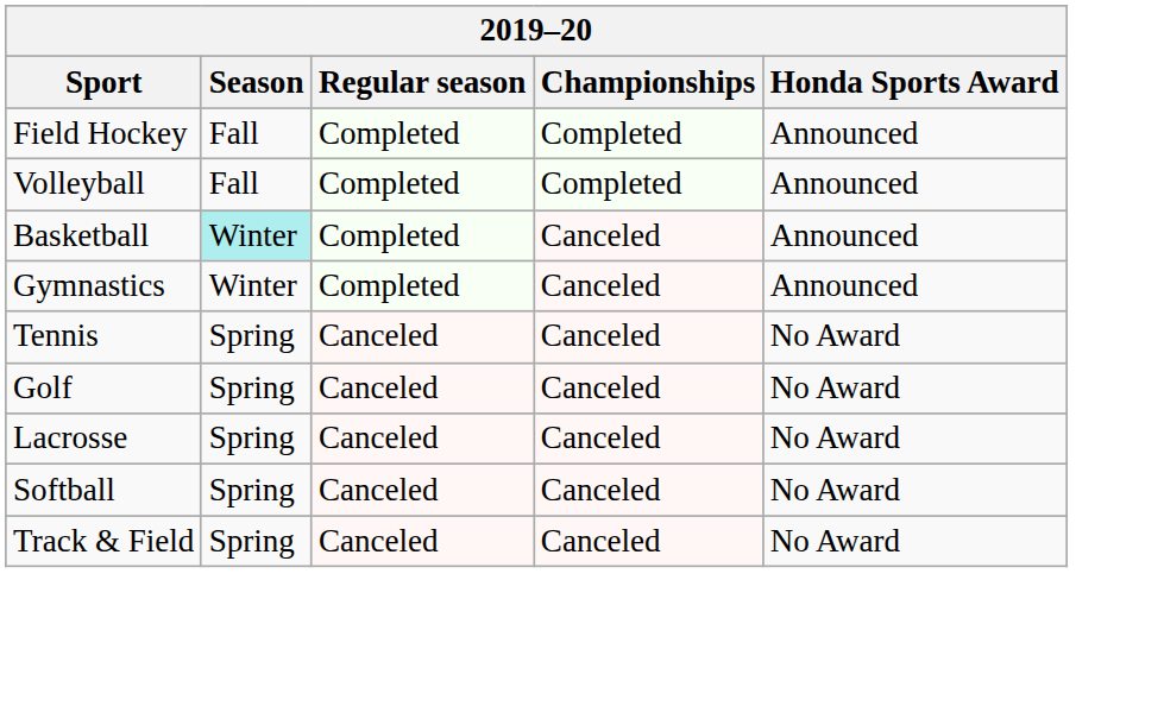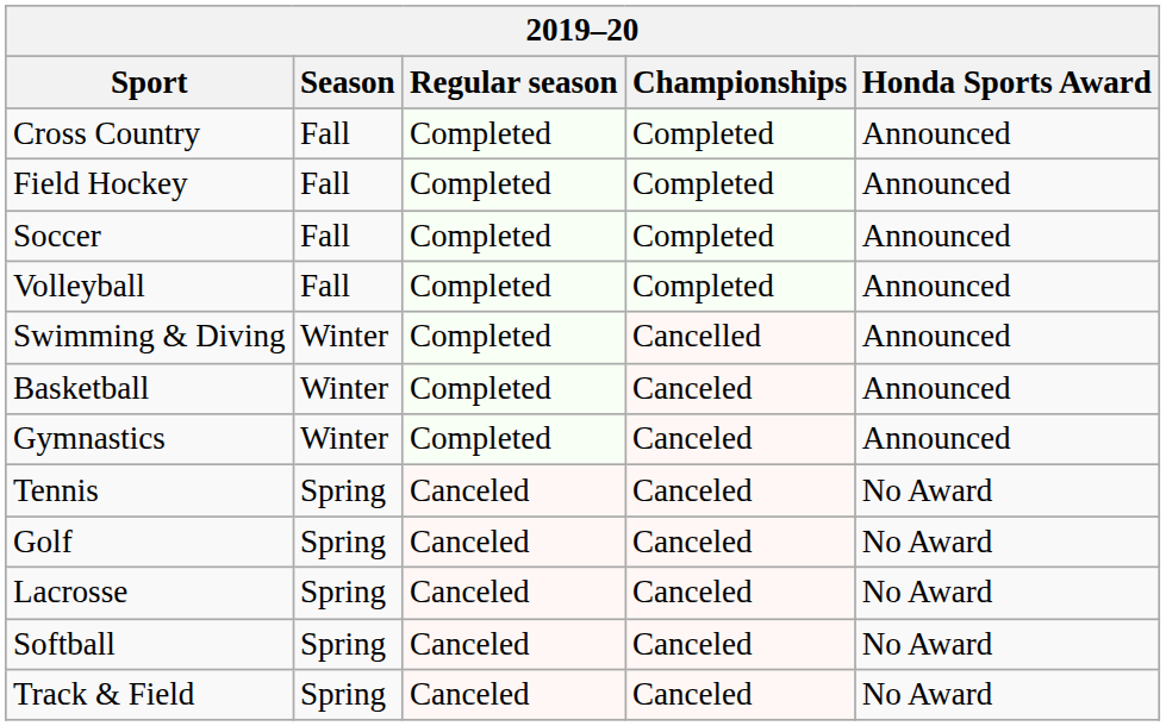+ row: Cross Country | Fall | Completed | Completed | Announced
+ row: Soccer | Fall | Completed | Completed | Announced
+ row: Swimming & Diving | Winter | Completed | Cancelled | Announced
Basketball | Season: paleturquoise background -> no background
